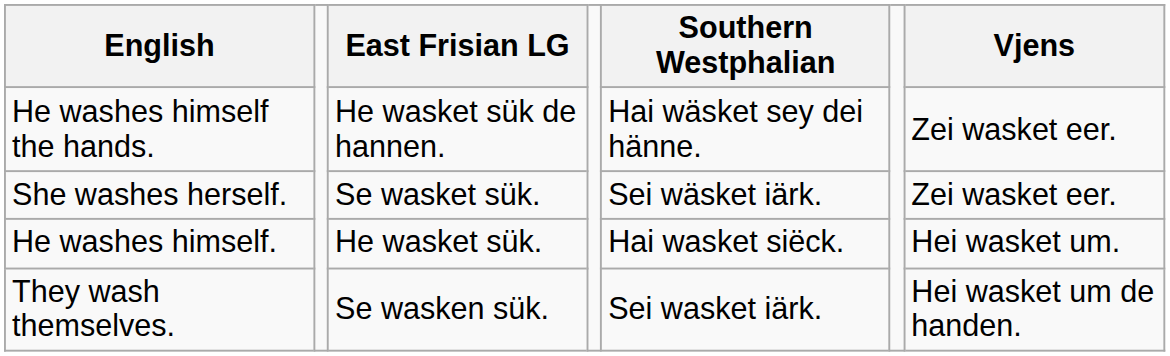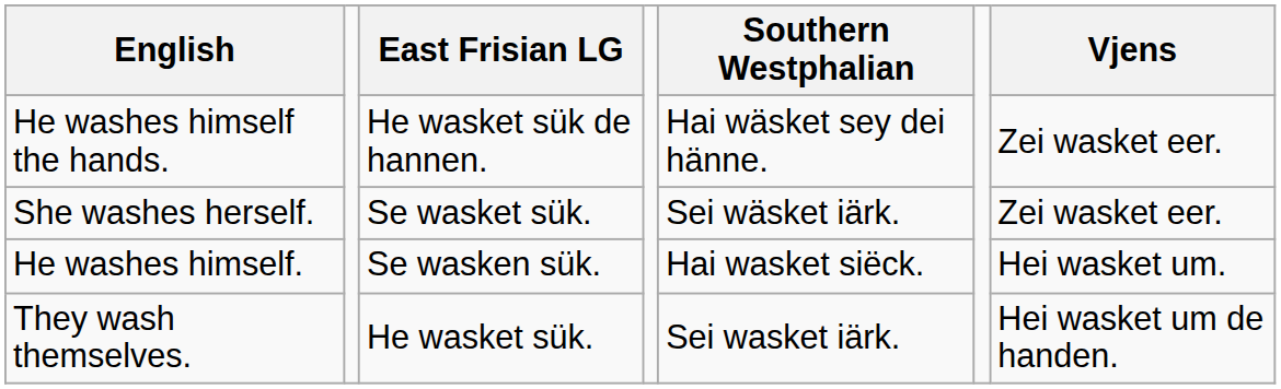He washes himself. | East Frisian LG: He wasket sük. -> Se wasken sük.
They wash themselves. | East Frisian LG: Se wasken sük. -> He wasket sük.
